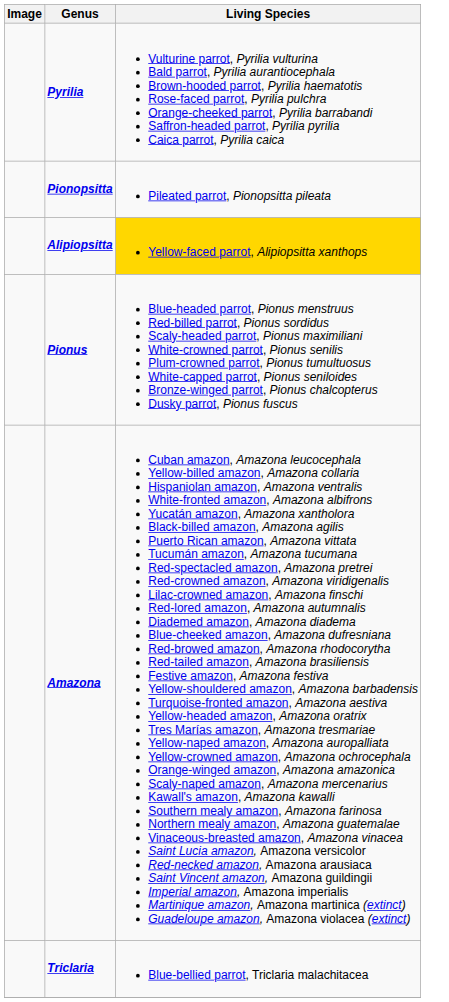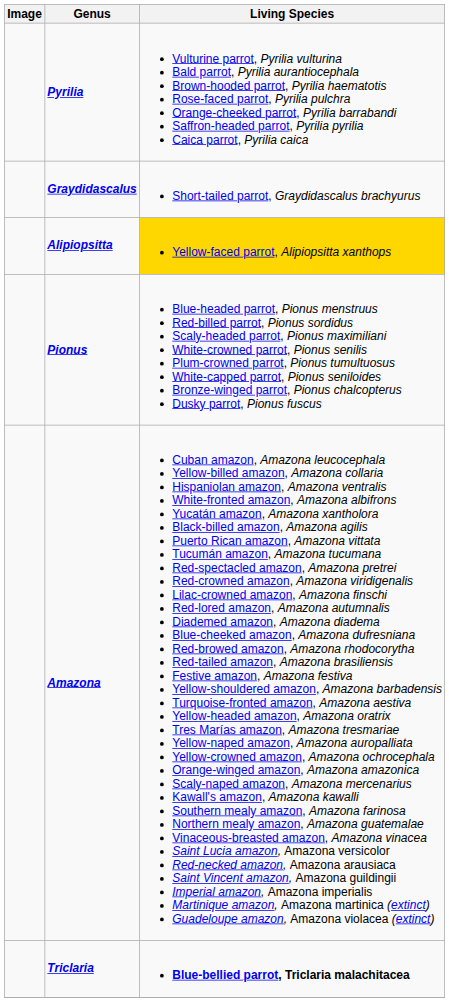- row: Pionopsitta | Pileated parrot, Pionopsitta pileata
+ row: Graydidascalus | Short-tailed parrot, Graydidascalus brachyurus
Triclaria | Living Species: normal -> bold
